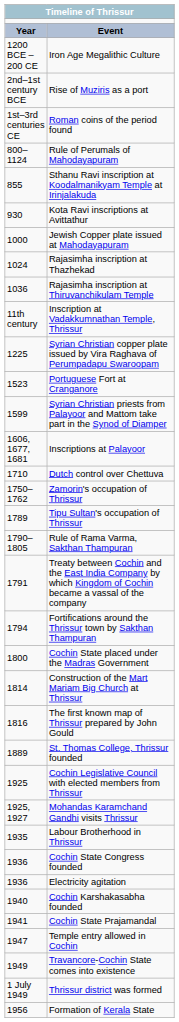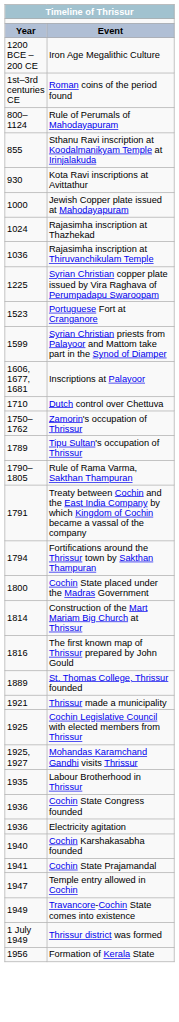- row: 2nd–1st century BCE | Rise of Muziris as a port
- row: 11th century | Inscription at Vadakkumnathan Temple, Thrissur
+ row: 1921 | Thrissur made a municipality
